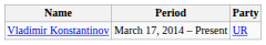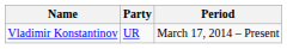columns swapped: Period <-> Party
